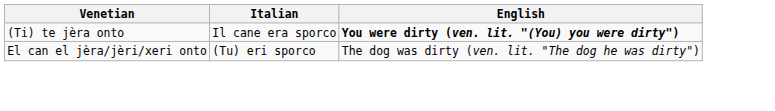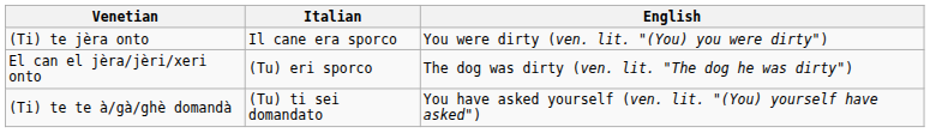(Ti) te jèra onto | English: bold -> normal
+ row: (Ti) te te à/gà/ghè domandà | (Tu) ti sei domandato | You have asked yourself (ven. lit. "(You) yourself have asked")
